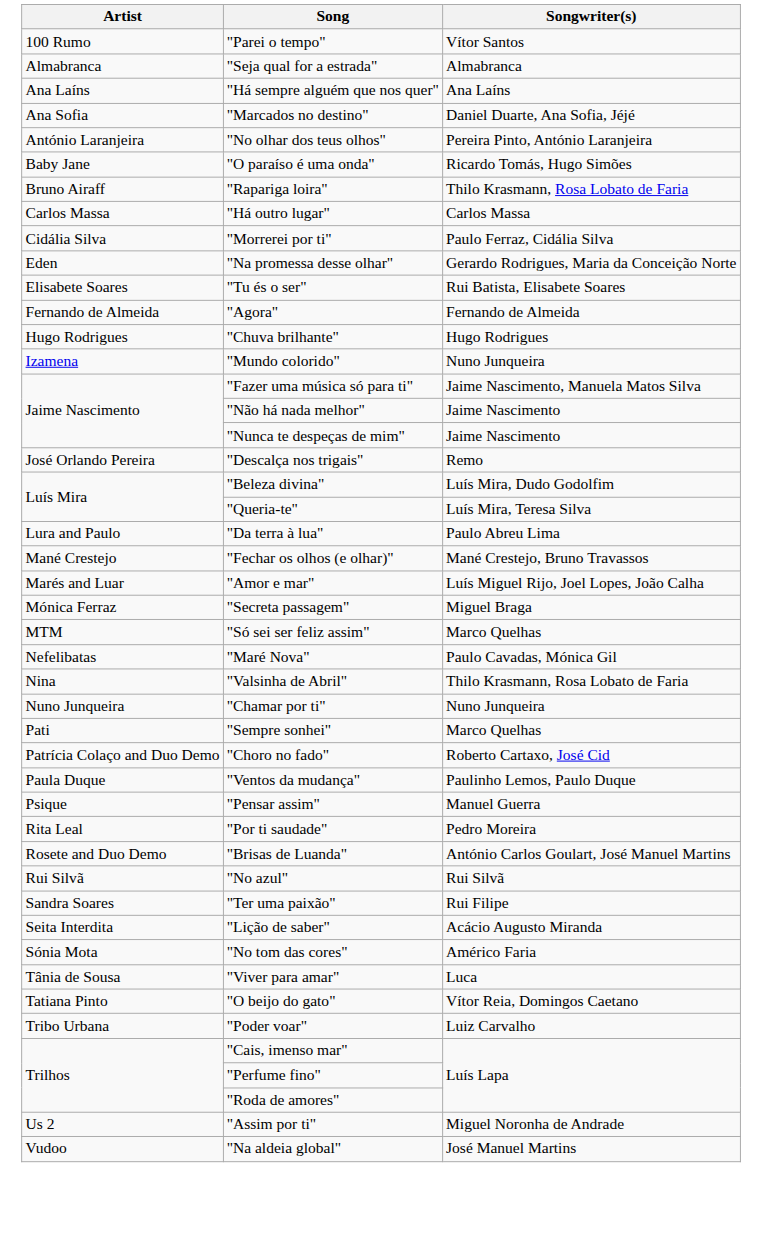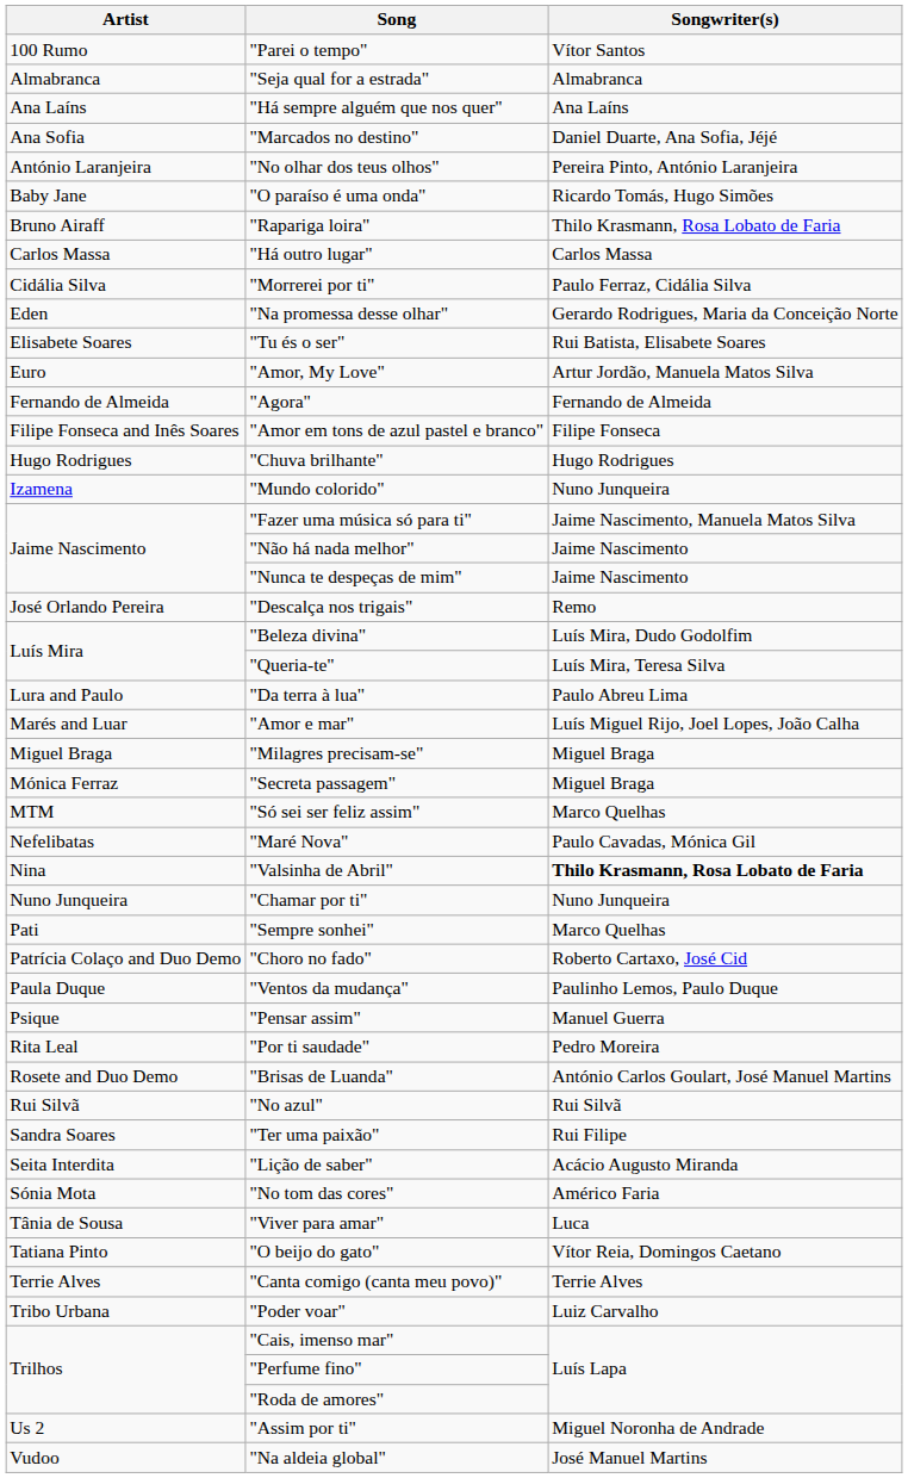+ row: Euro | "Amor, My Love" | Artur Jordão, Manuela Matos Silva
+ row: Filipe Fonseca and Inês Soares | "Amor em tons de azul pastel e branco" | Filipe Fonseca
- row: Mané Crestejo | "Fechar os olhos (e olhar)" | Mané Crestejo, Bruno Travassos
+ row: Miguel Braga | "Milagres precisam-se" | Miguel Braga
"Valsinha de Abril" | Songwriter(s): normal -> bold
+ row: Terrie Alves | "Canta comigo (canta meu povo)" | Terrie Alves
